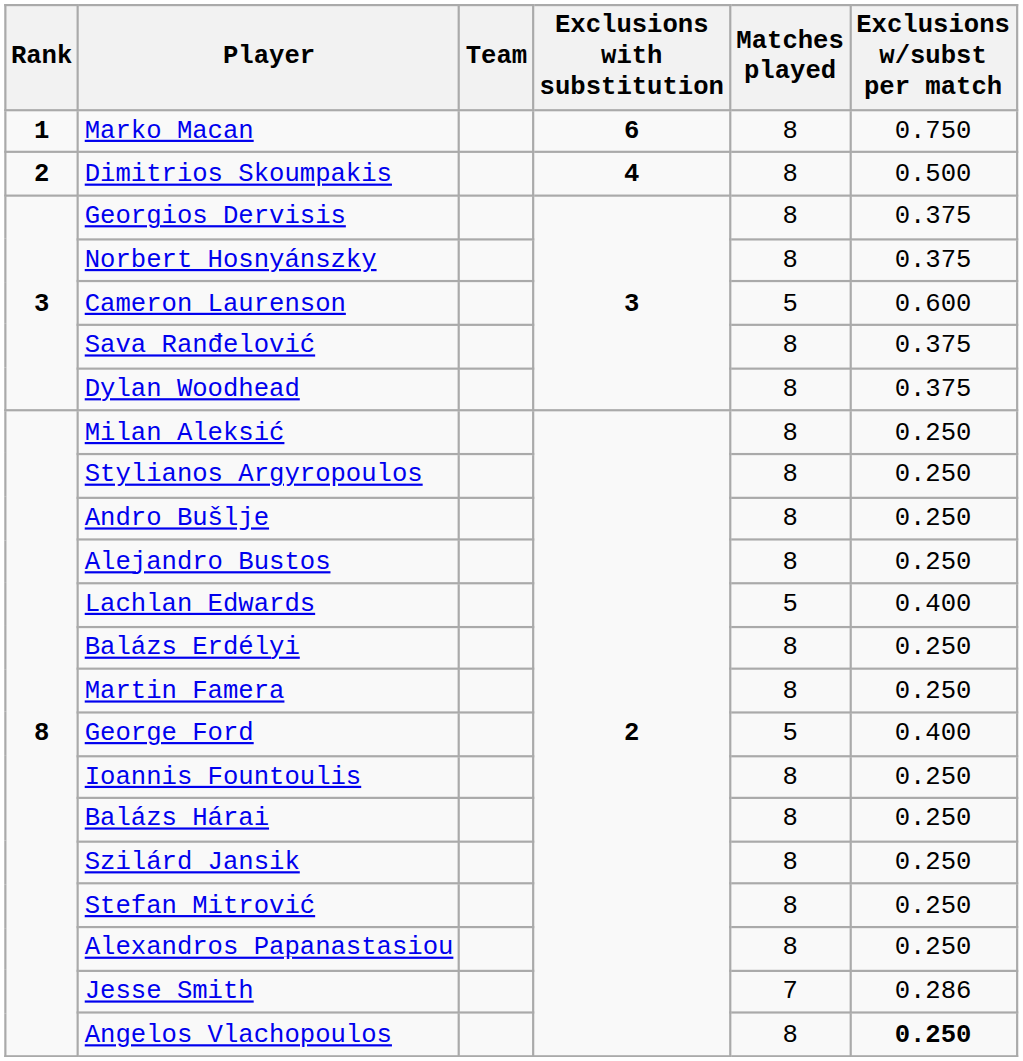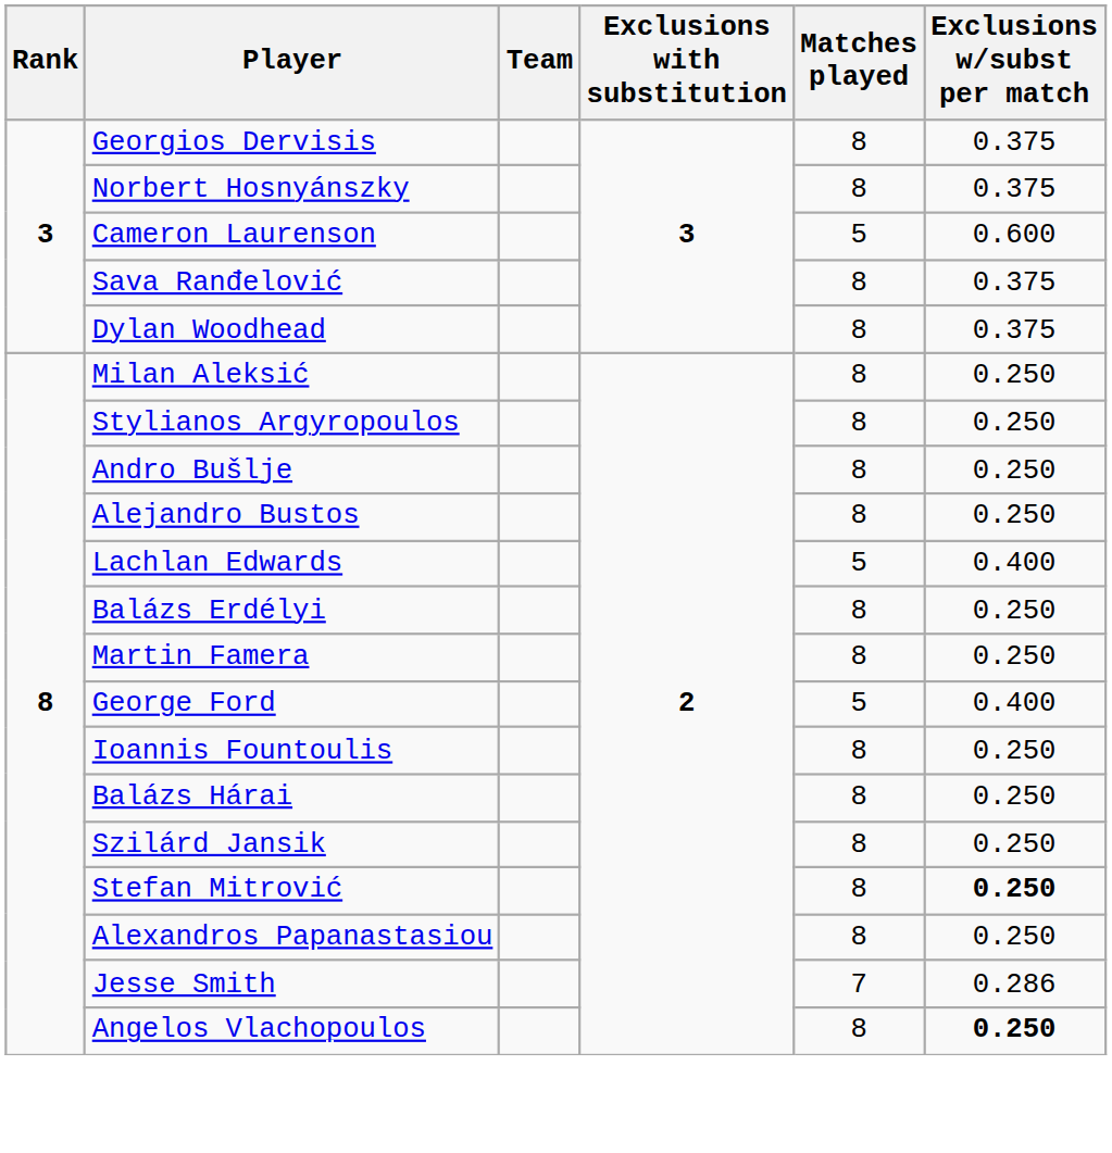- row: 1 | Marko Macan | 6 | 8 | 0.750
- row: 2 | Dimitrios Skoumpakis | 4 | 8 | 0.500
Stefan Mitrović | Exclusions w/subst per match: normal -> bold
